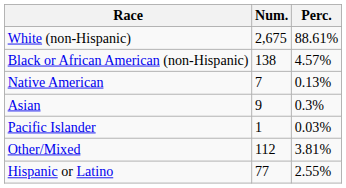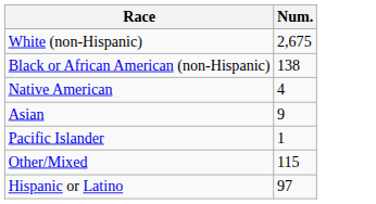- column: Perc. | 88.61% | 4.57% | 0.13% | 0.3% | 0.03% | 3.81% | 2.55%
Native American | Num.: 7 -> 4
Other/Mixed | Num.: 112 -> 115
Hispanic or Latino | Num.: 77 -> 97
